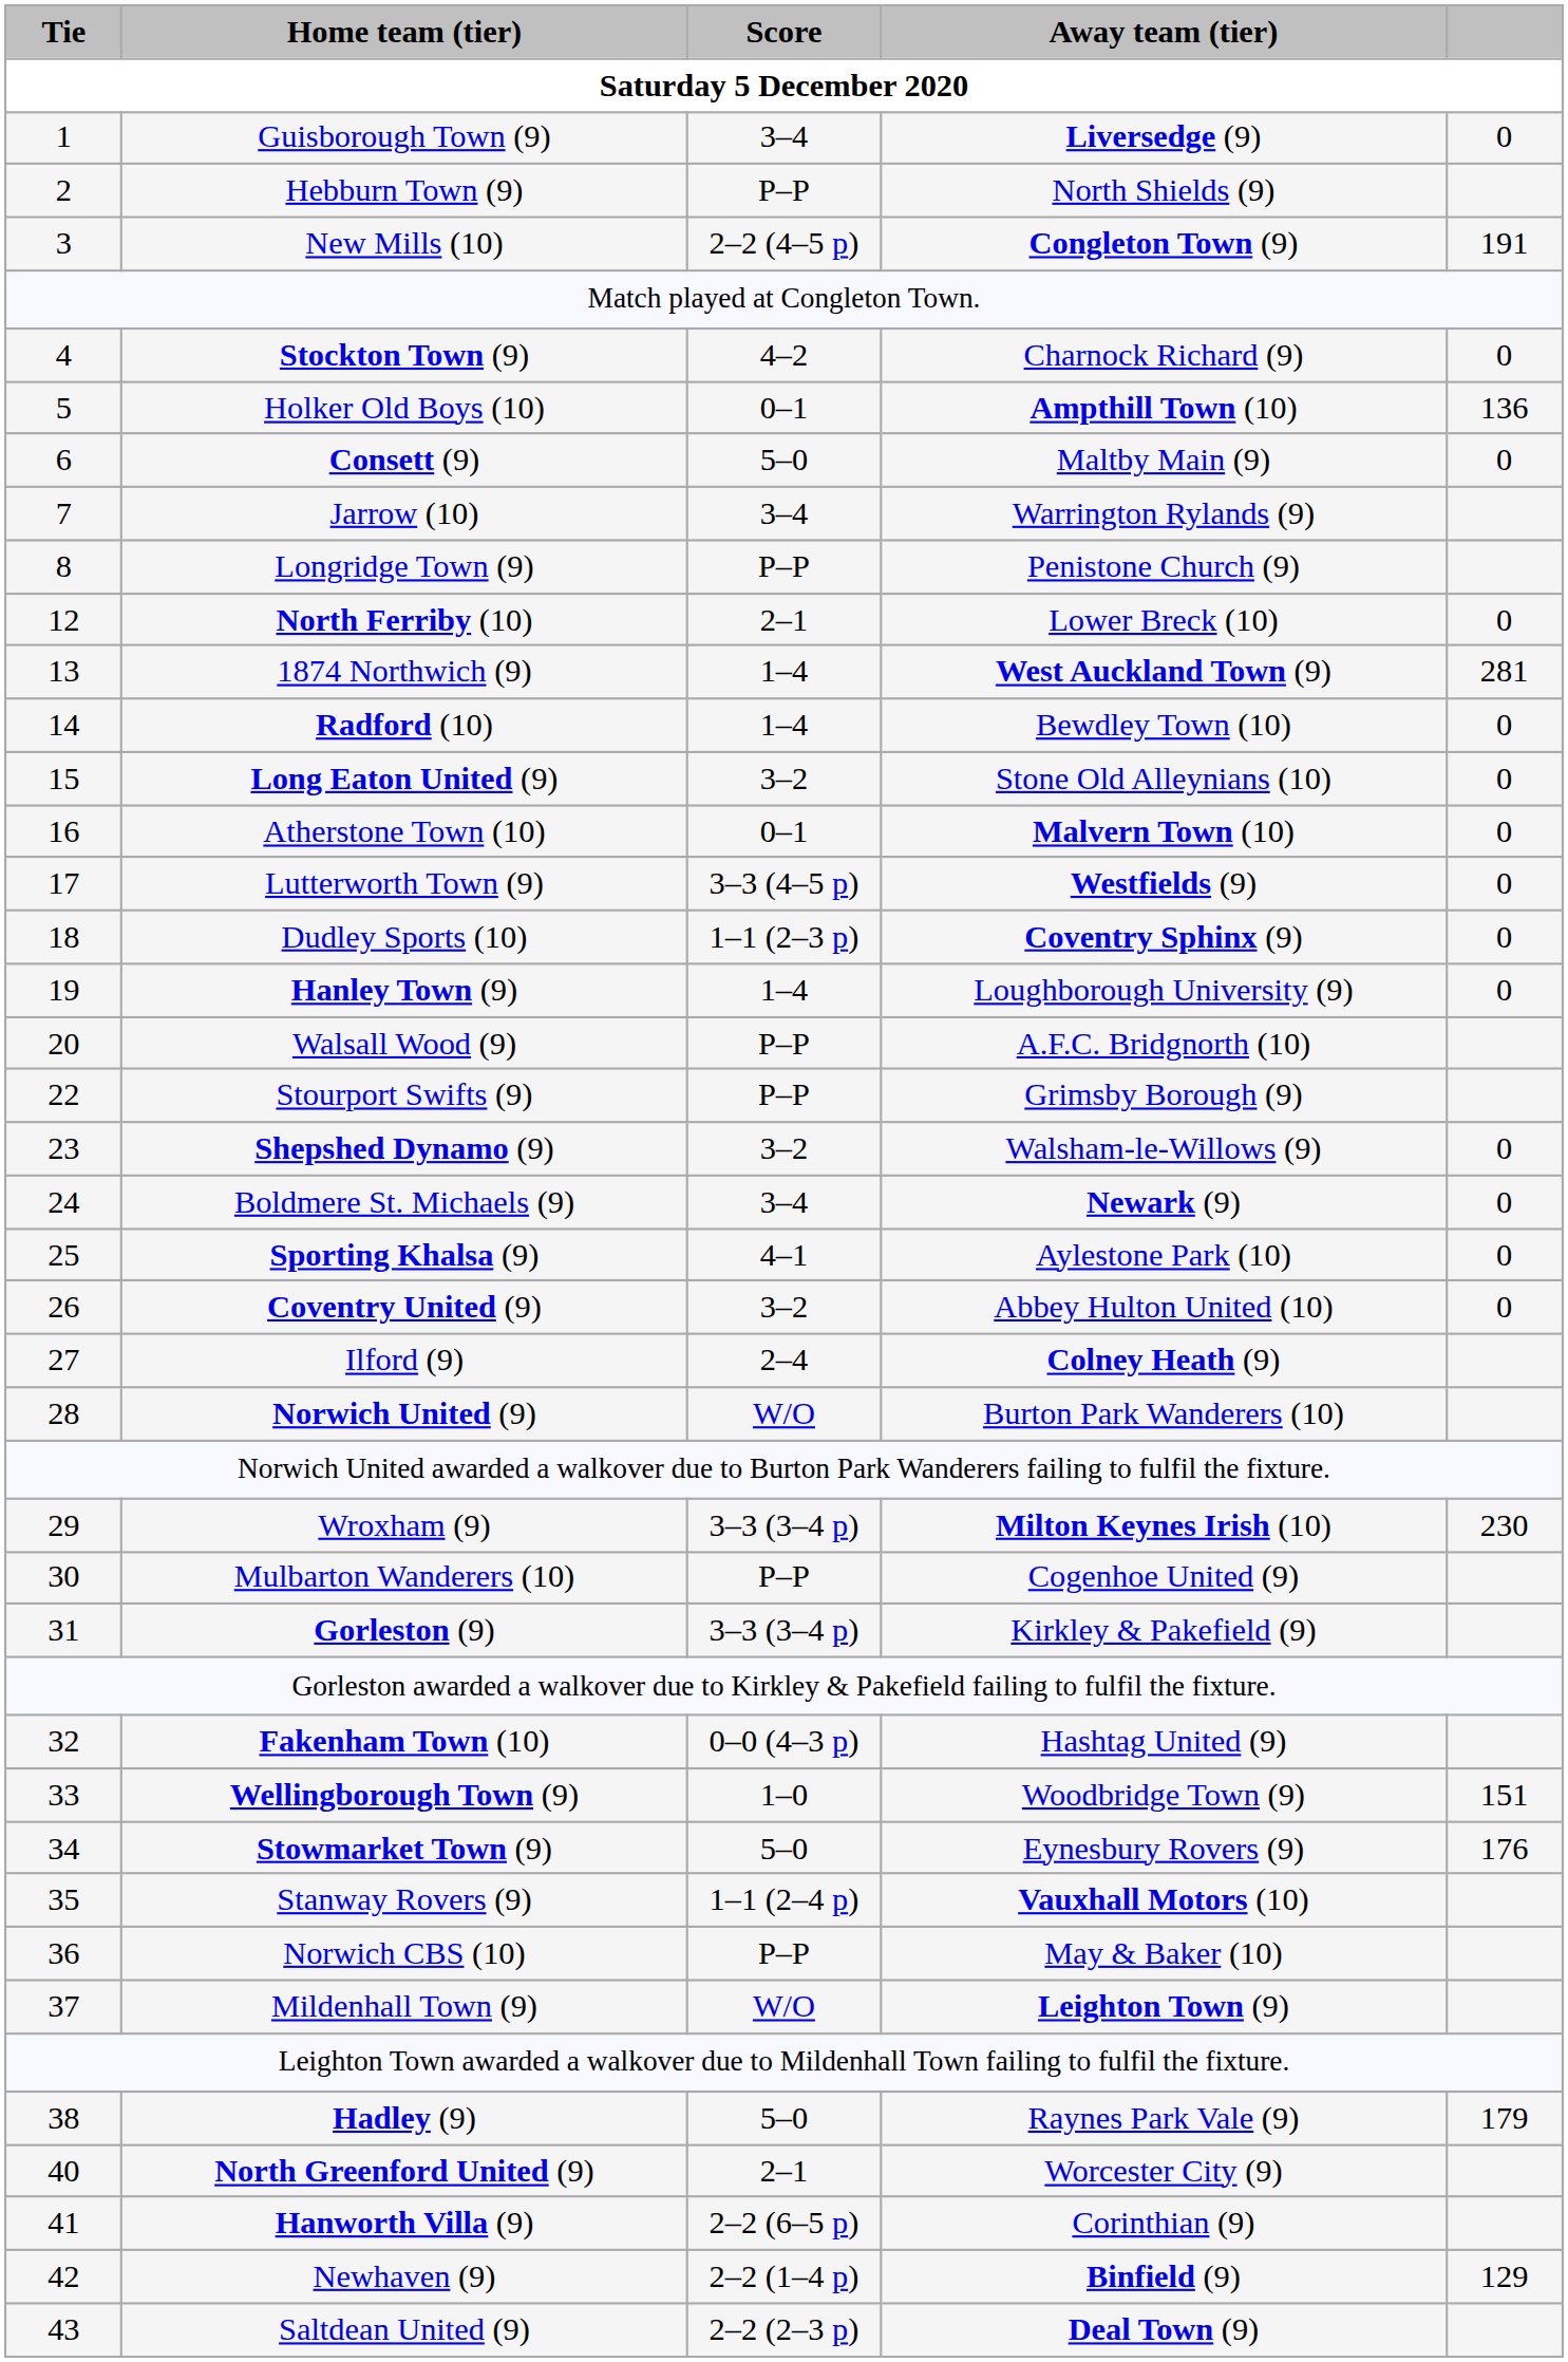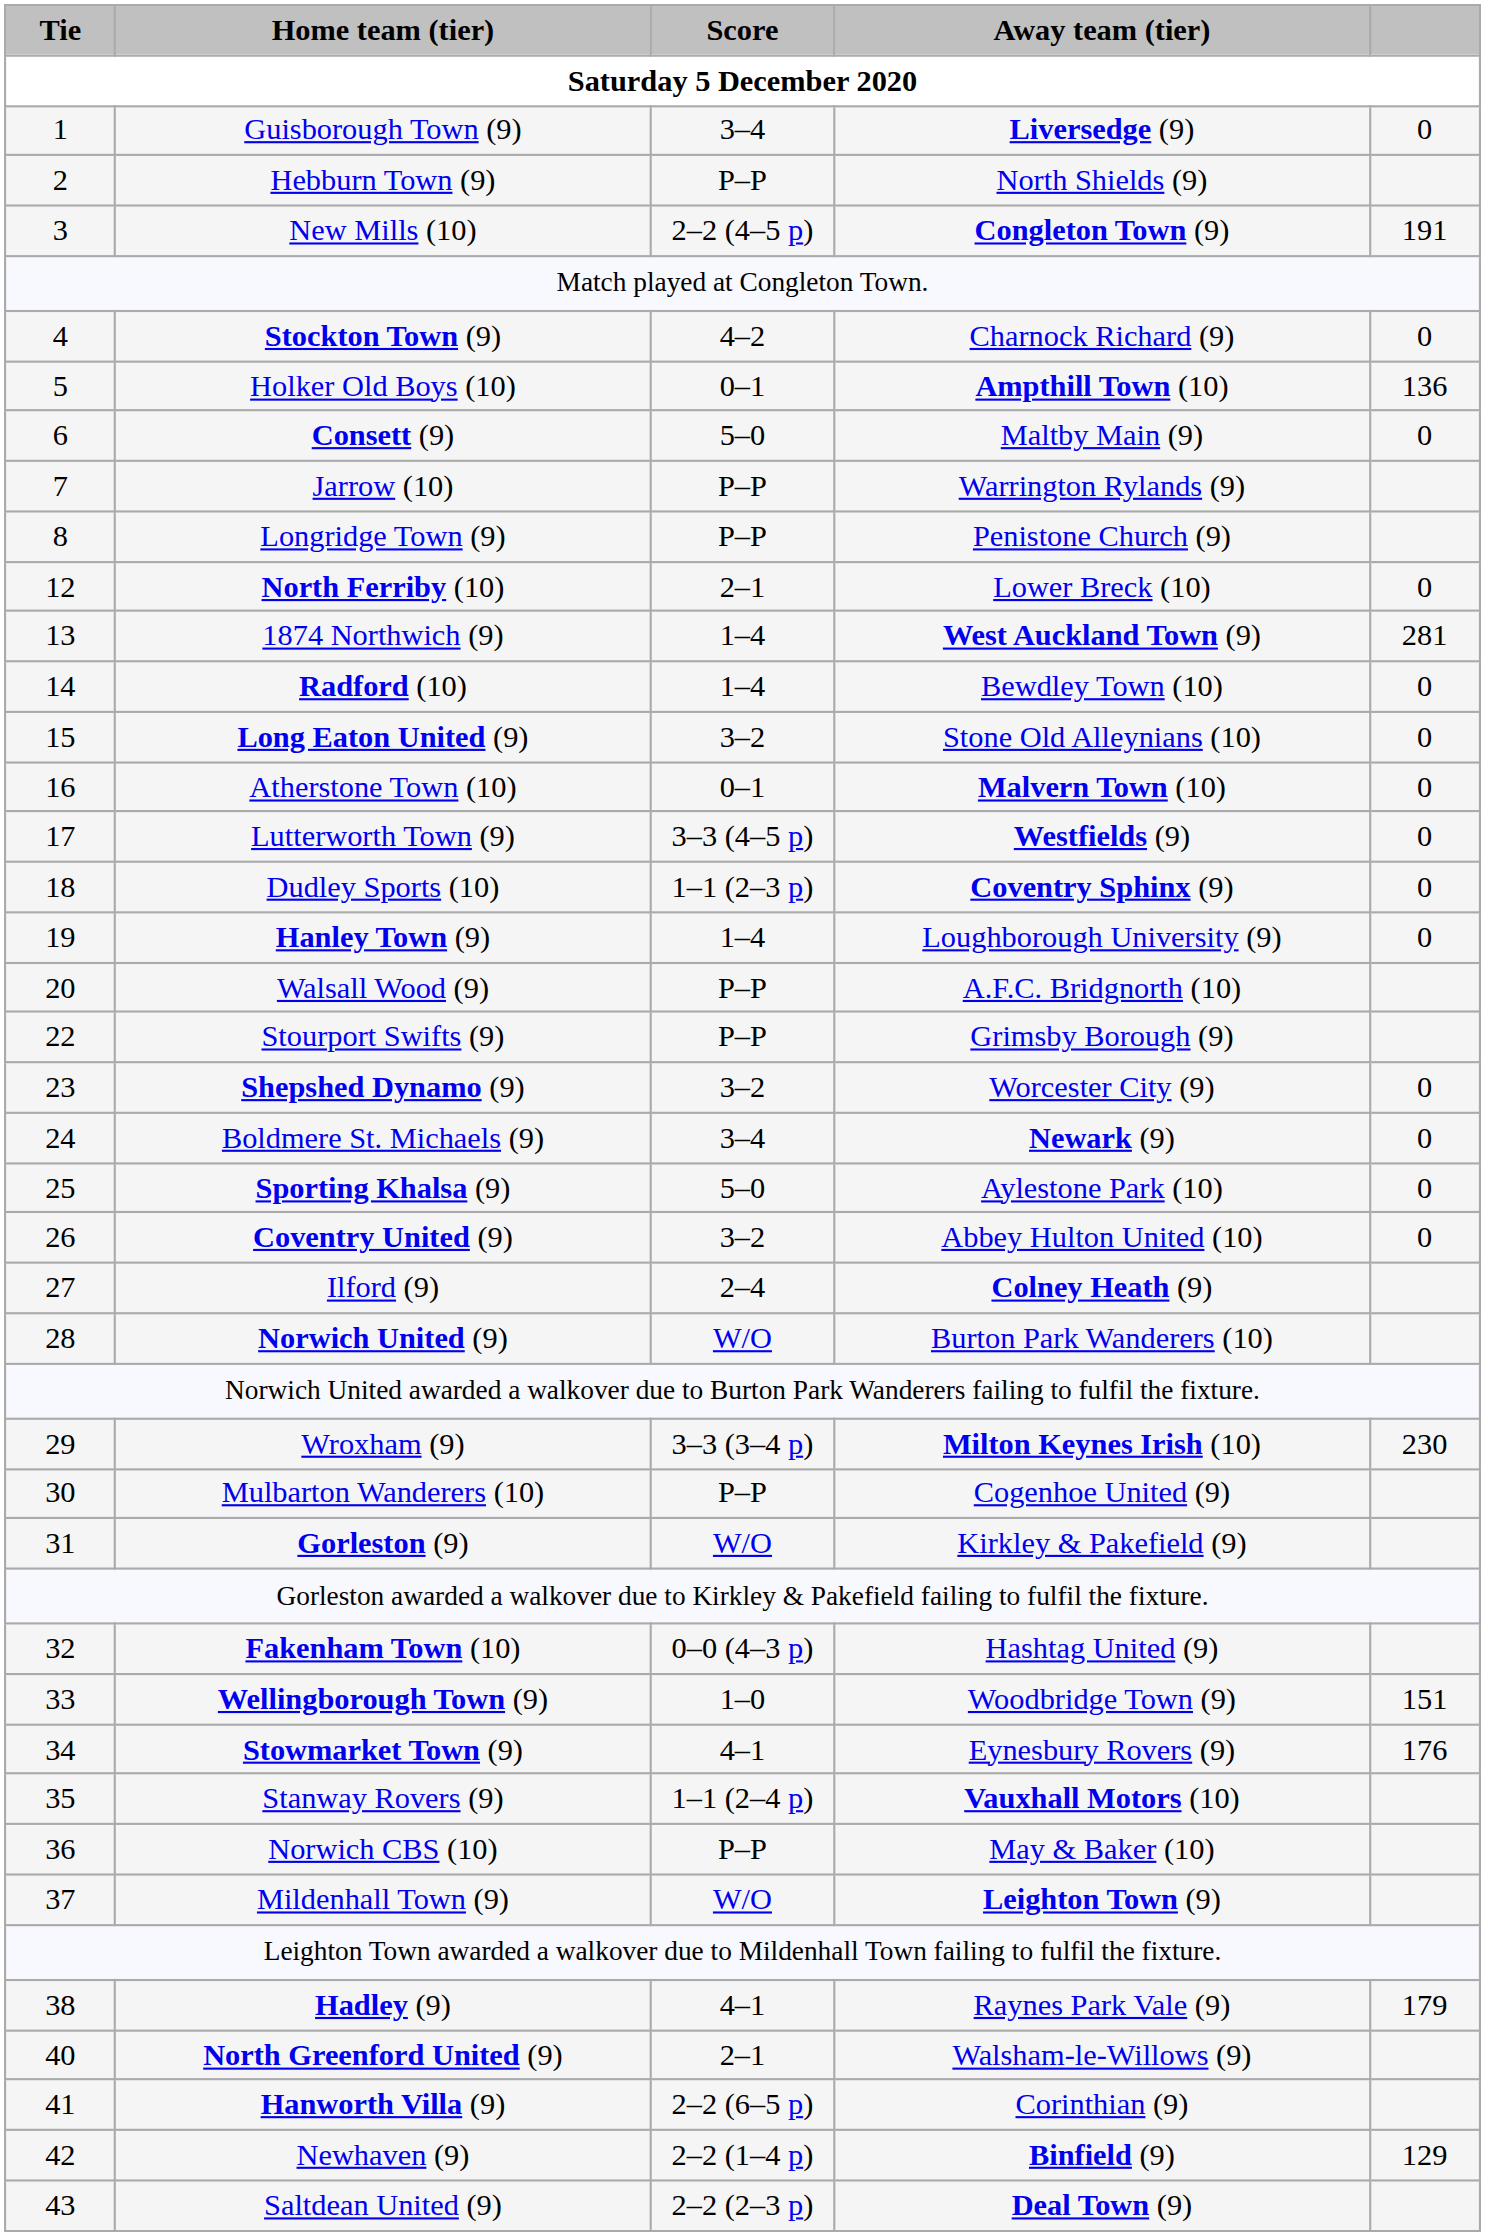Jarrow (10) | Score: 3–4 -> P–P
Shepshed Dynamo (9) | Away team (tier): Walsham-le-Willows (9) -> Worcester City (9)
Sporting Khalsa (9) | Score: 4–1 -> 5–0
Gorleston (9) | Score: 3–3 (3–4 p) -> W/O
Stowmarket Town (9) | Score: 5–0 -> 4–1
Hadley (9) | Score: 5–0 -> 4–1
North Greenford United (9) | Away team (tier): Worcester City (9) -> Walsham-le-Willows (9)
